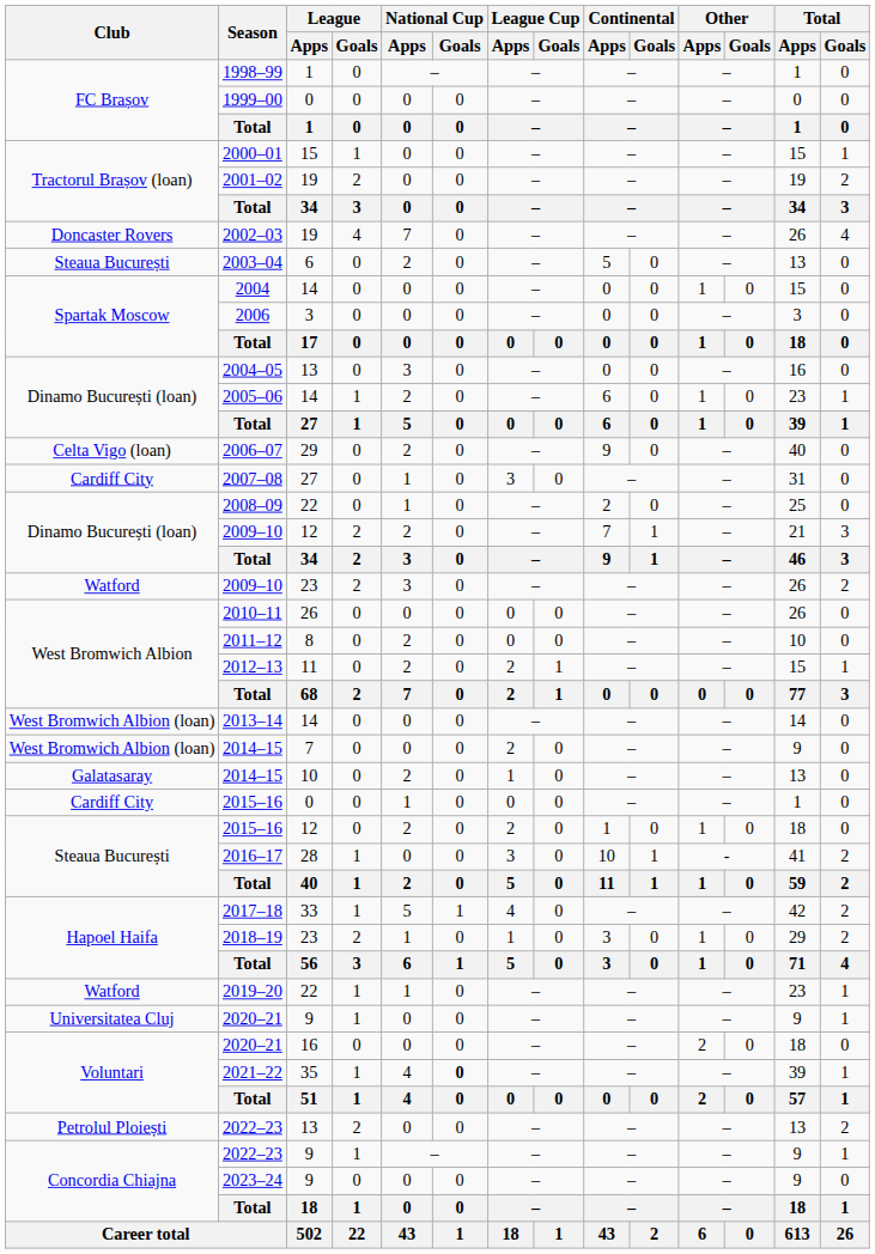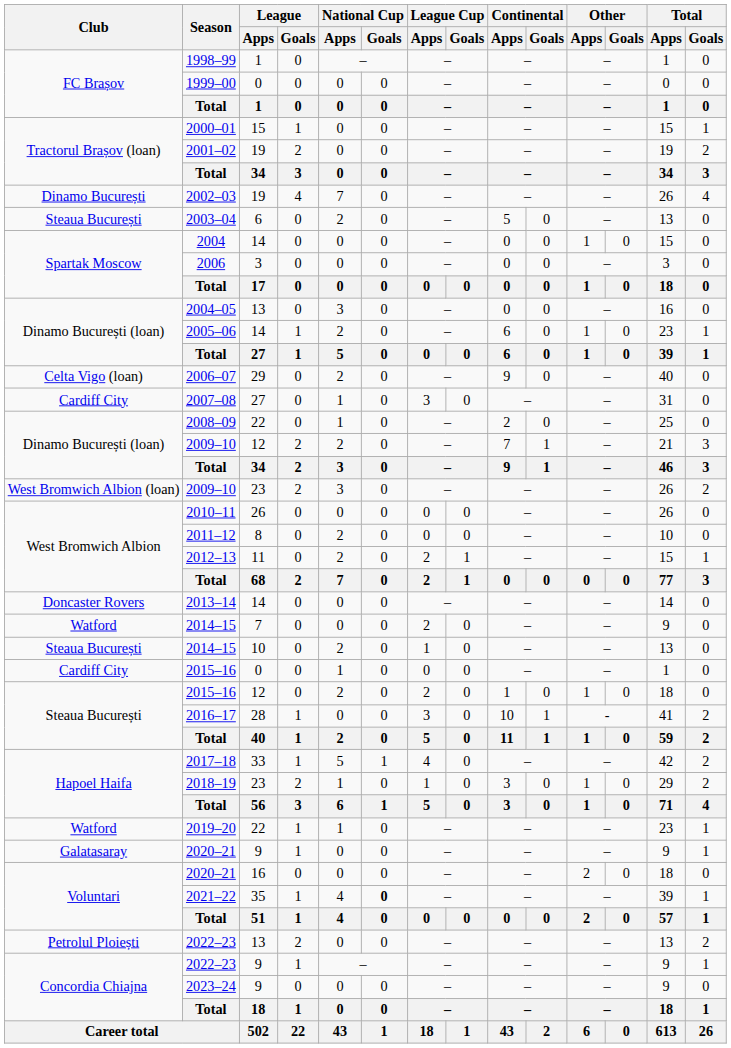2002–03 | Club: Doncaster Rovers -> Dinamo București
2009–10 / 23 | Club: Watford -> West Bromwich Albion (loan)
2013–14 | Club: West Bromwich Albion (loan) -> Doncaster Rovers
2014–15 / 7 | Club: West Bromwich Albion (loan) -> Watford
2014–15 / 10 | Club: Galatasaray -> Steaua București
2020–21 / 9 | Club: Universitatea Cluj -> Galatasaray
